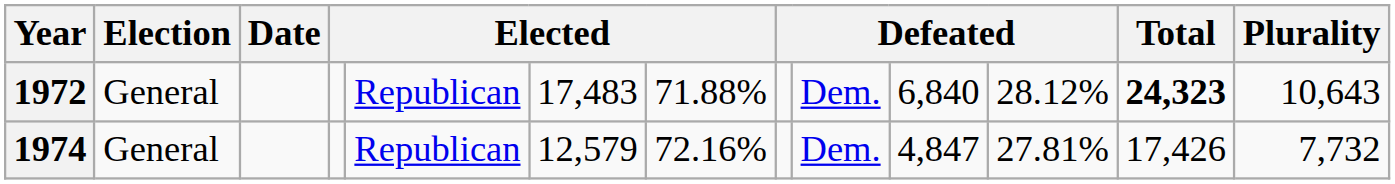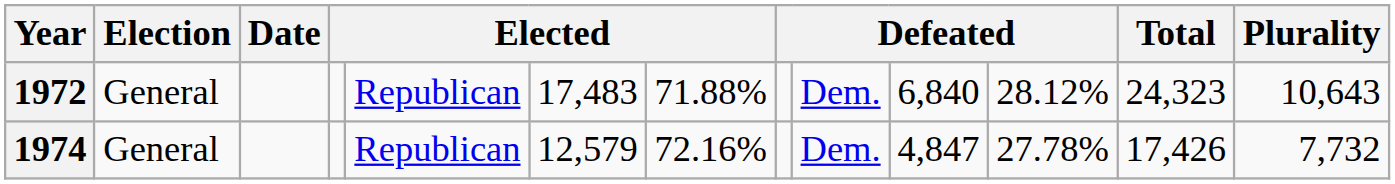1972 | Total: bold -> normal
1974 | column 11: 27.81% -> 27.78%
